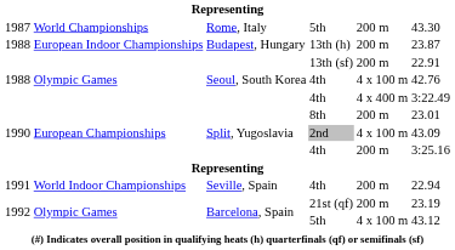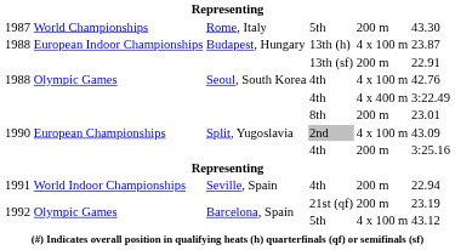13th (h) | column 5: 200 m -> 4 x 100 m
